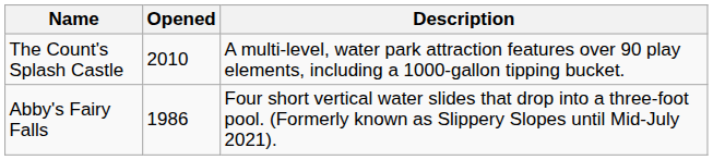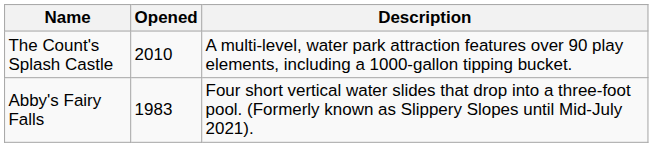Abby's Fairy Falls | Opened: 1986 -> 1983
